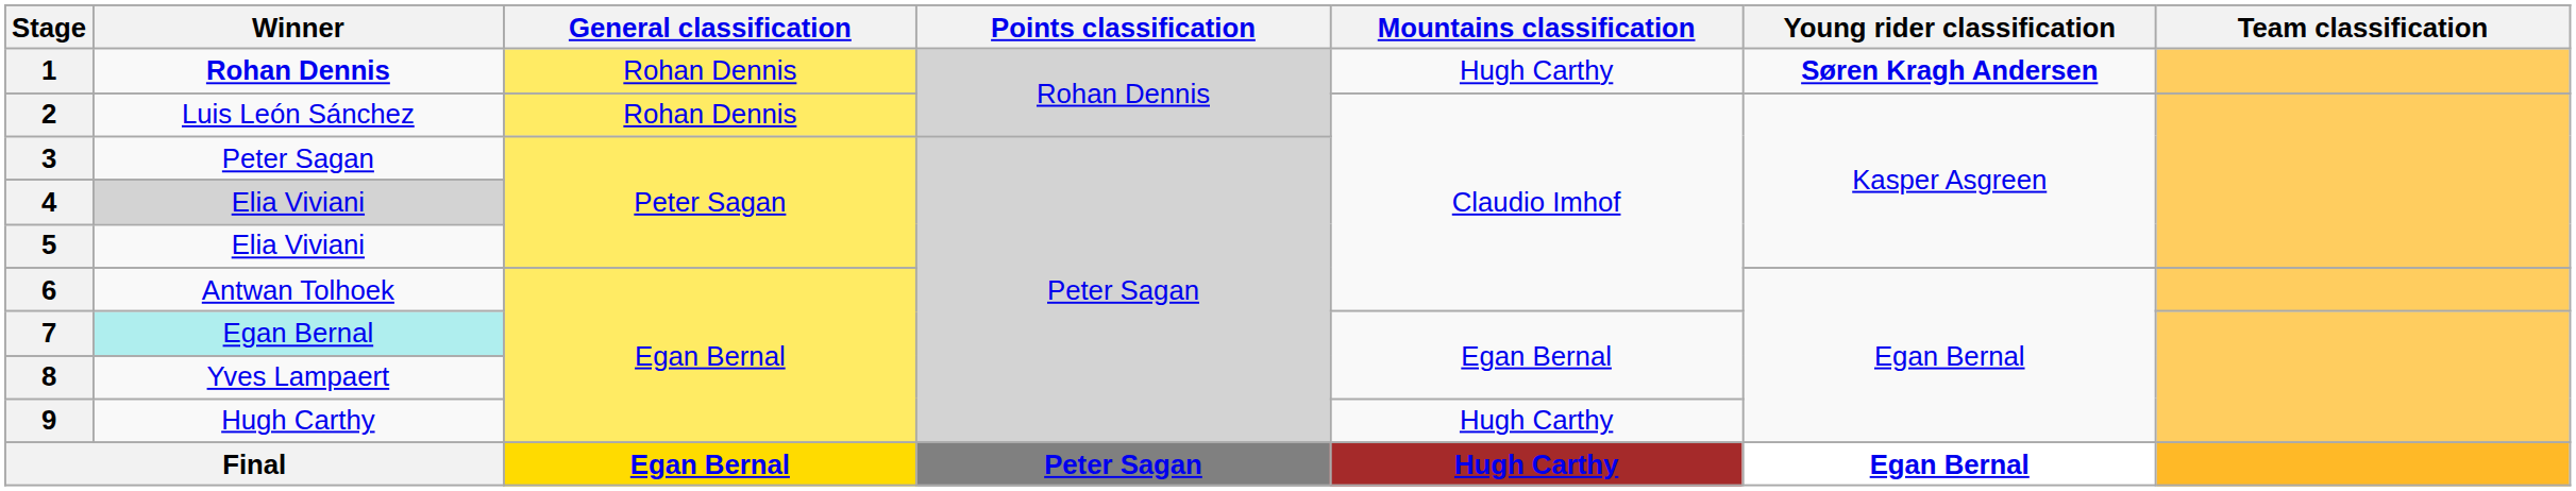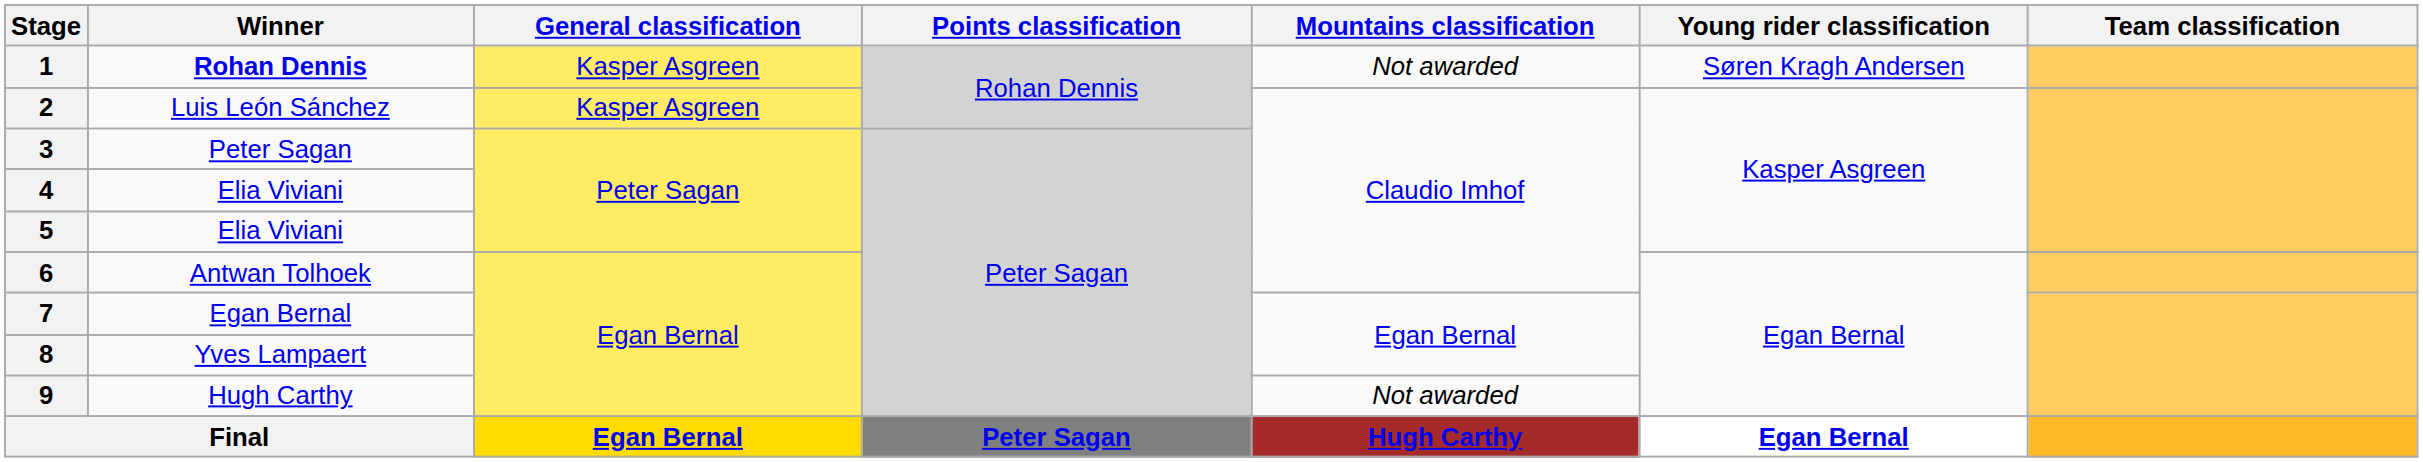1 | General classification: Rohan Dennis -> Kasper Asgreen
1 | Mountains classification: Hugh Carthy -> Not awarded
1 | Young rider classification: bold -> normal
2 | General classification: Rohan Dennis -> Kasper Asgreen
4 | Winner: lightgrey background -> no background
7 | Winner: paleturquoise background -> no background
9 | Mountains classification: Hugh Carthy -> Not awarded
